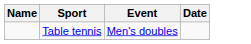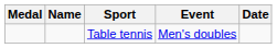+ column: Medal
